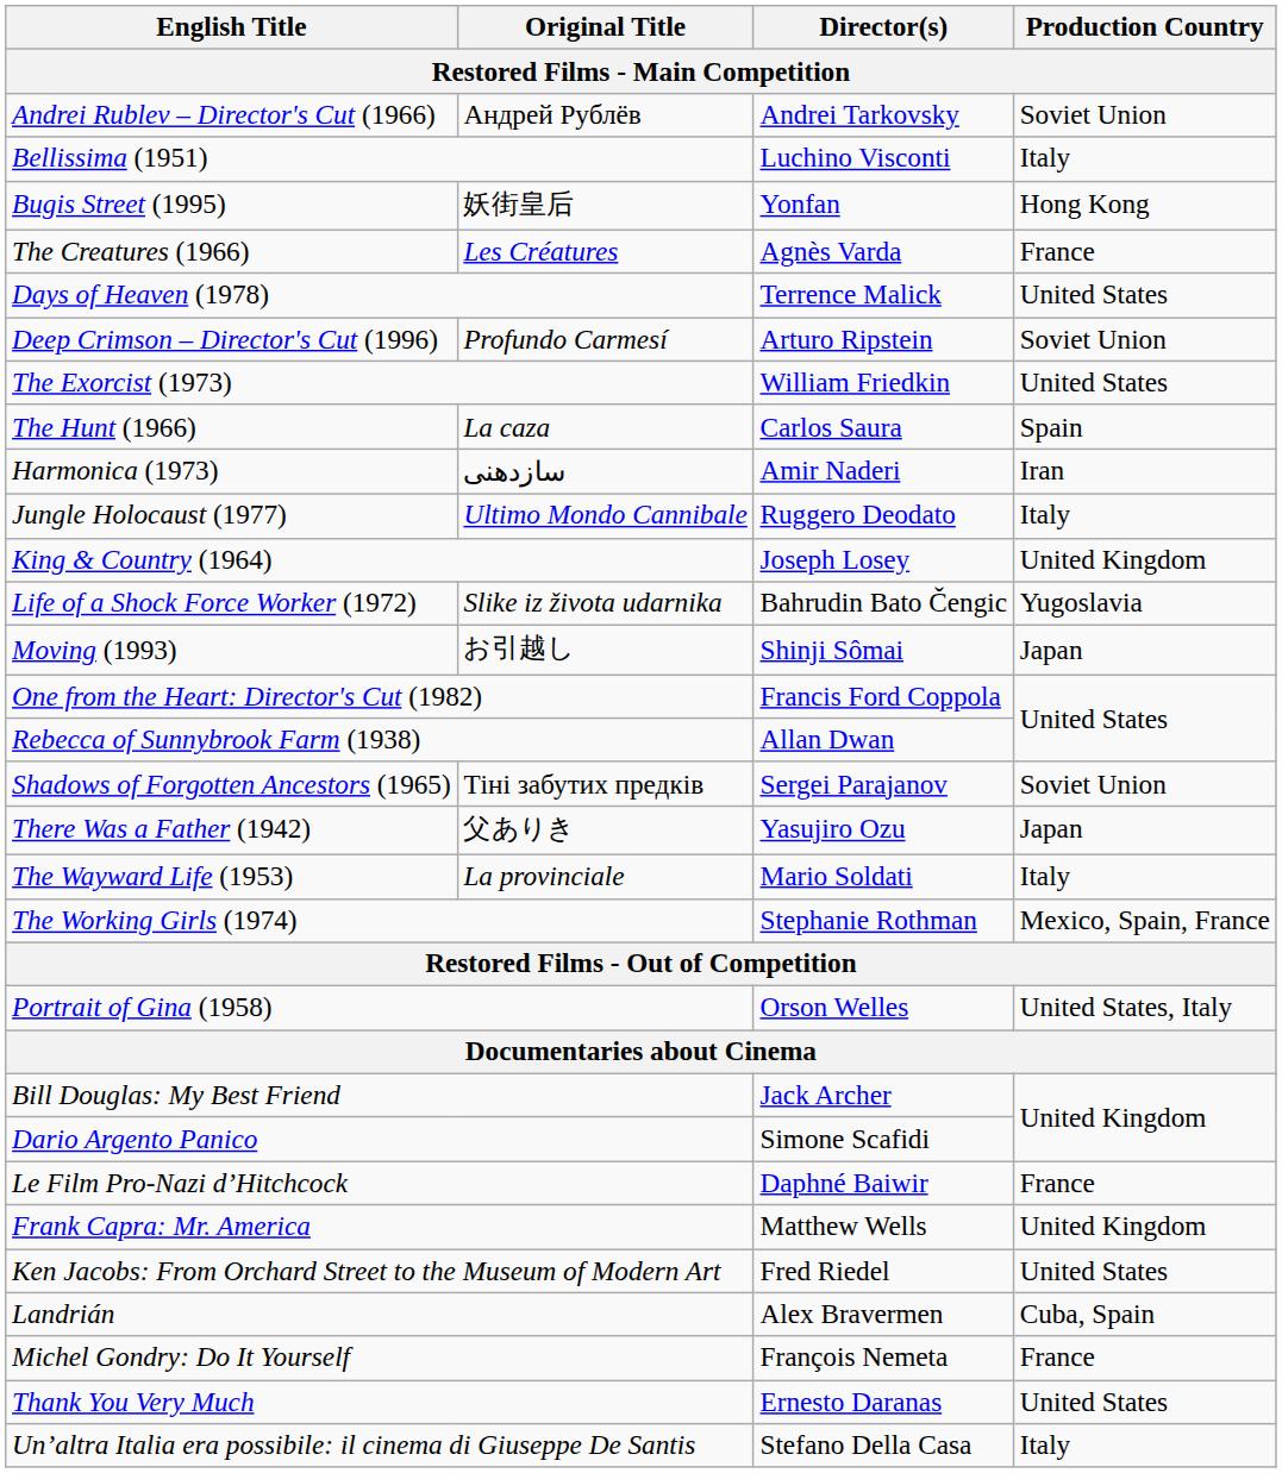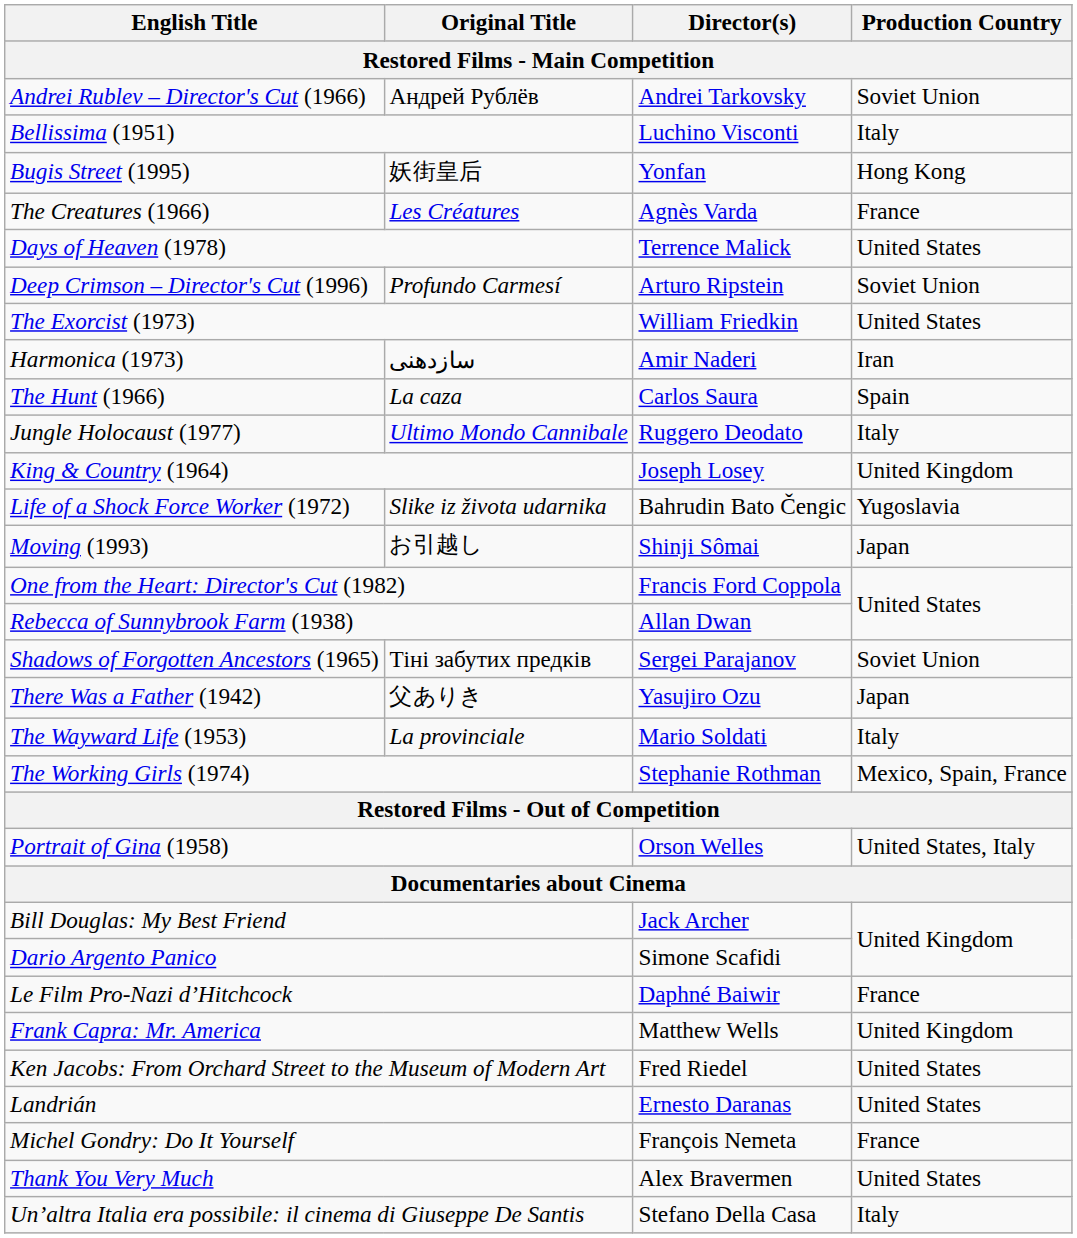rows swapped: Harmonica (1973) <-> The Hunt (1966)
Landrián | Director(s): Alex Bravermen -> Ernesto Daranas
Landrián | Production Country: Cuba, Spain -> United States
Thank You Very Much | Director(s): Ernesto Daranas -> Alex Bravermen
